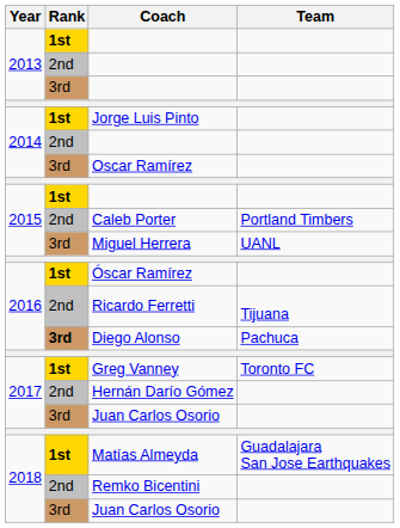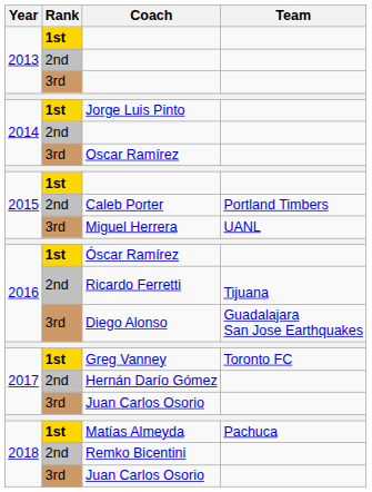Diego Alonso | Rank: bold -> normal
Diego Alonso | Team: Pachuca -> Guadalajara San Jose Earthquakes
Matías Almeyda | Team: Guadalajara San Jose Earthquakes -> Pachuca
